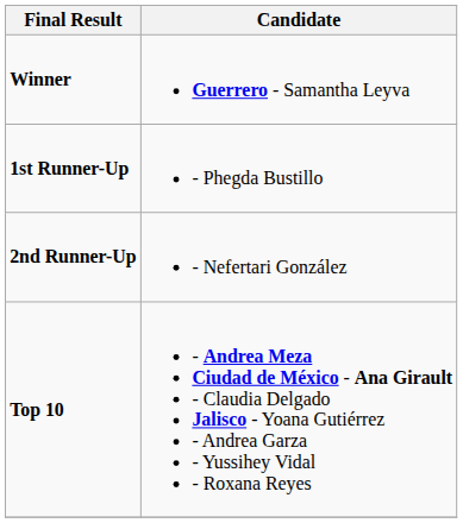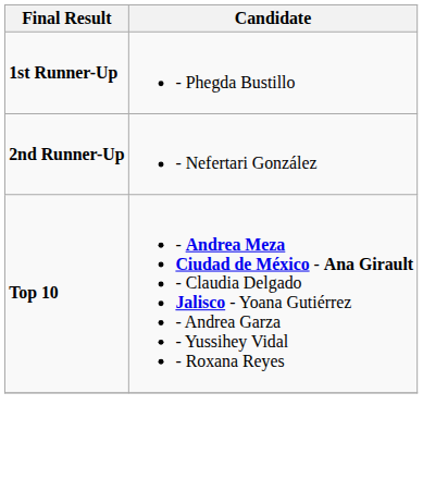- row: Winner | Guerrero - Samantha Leyva
